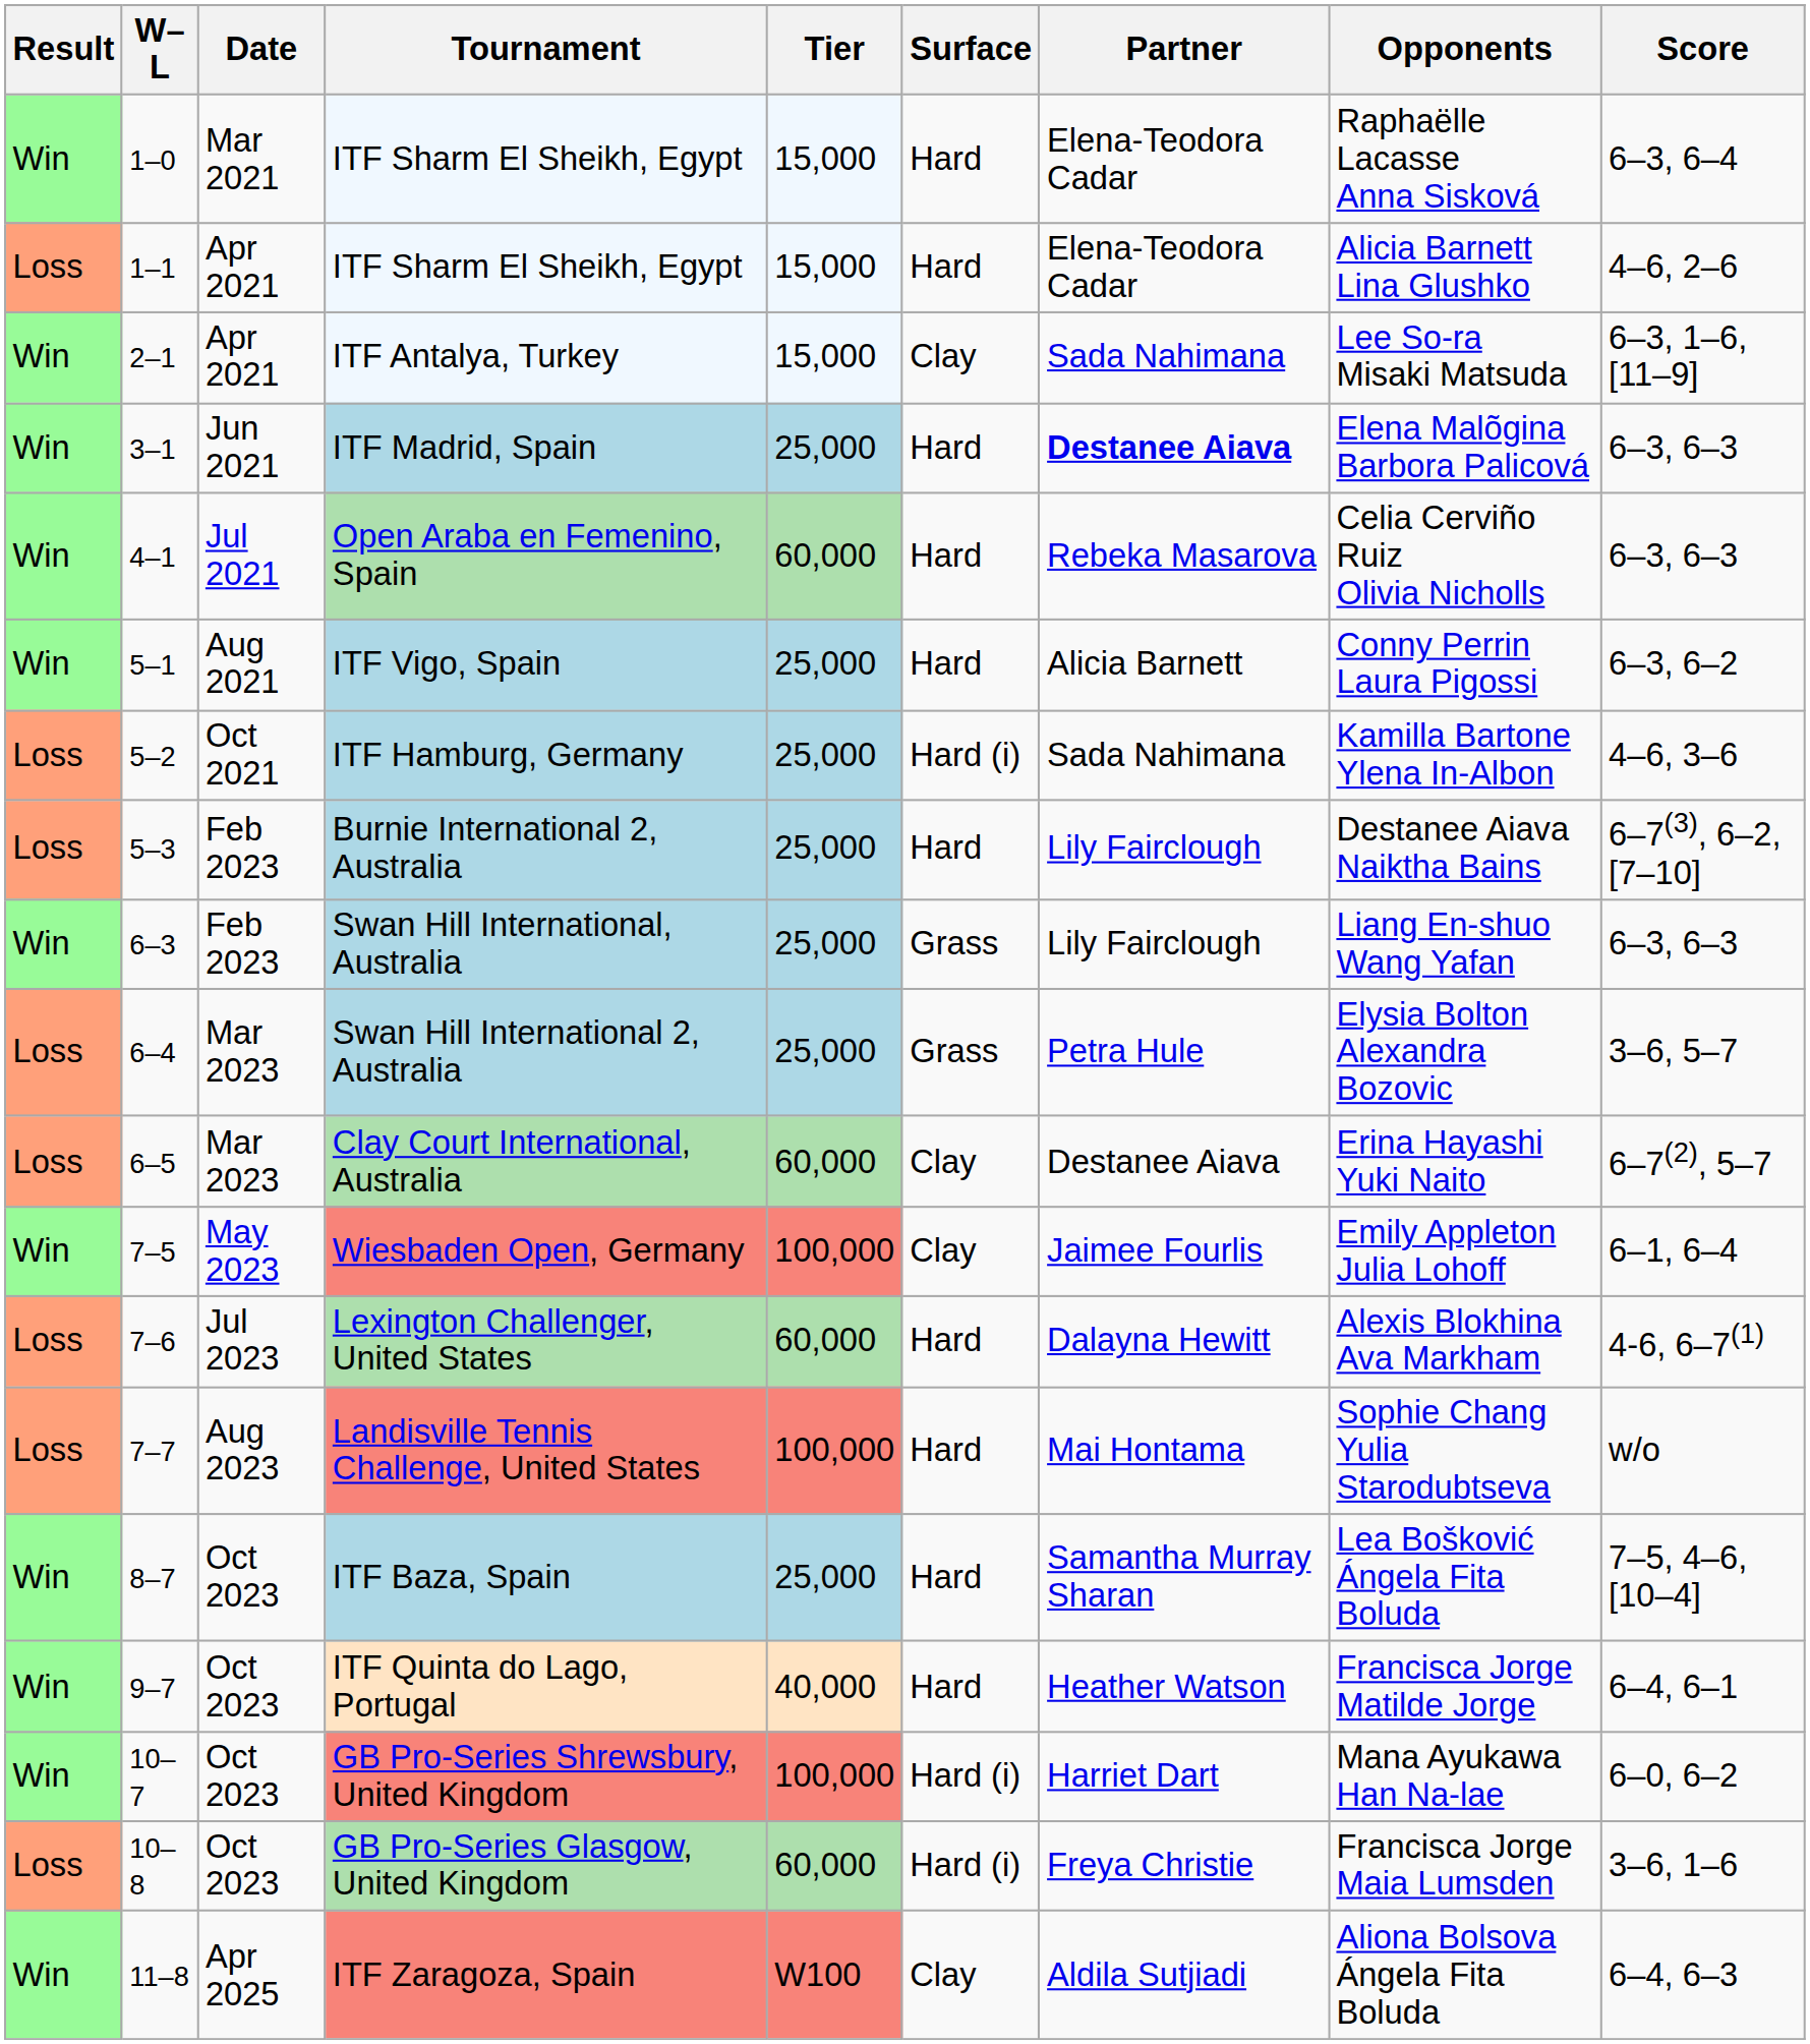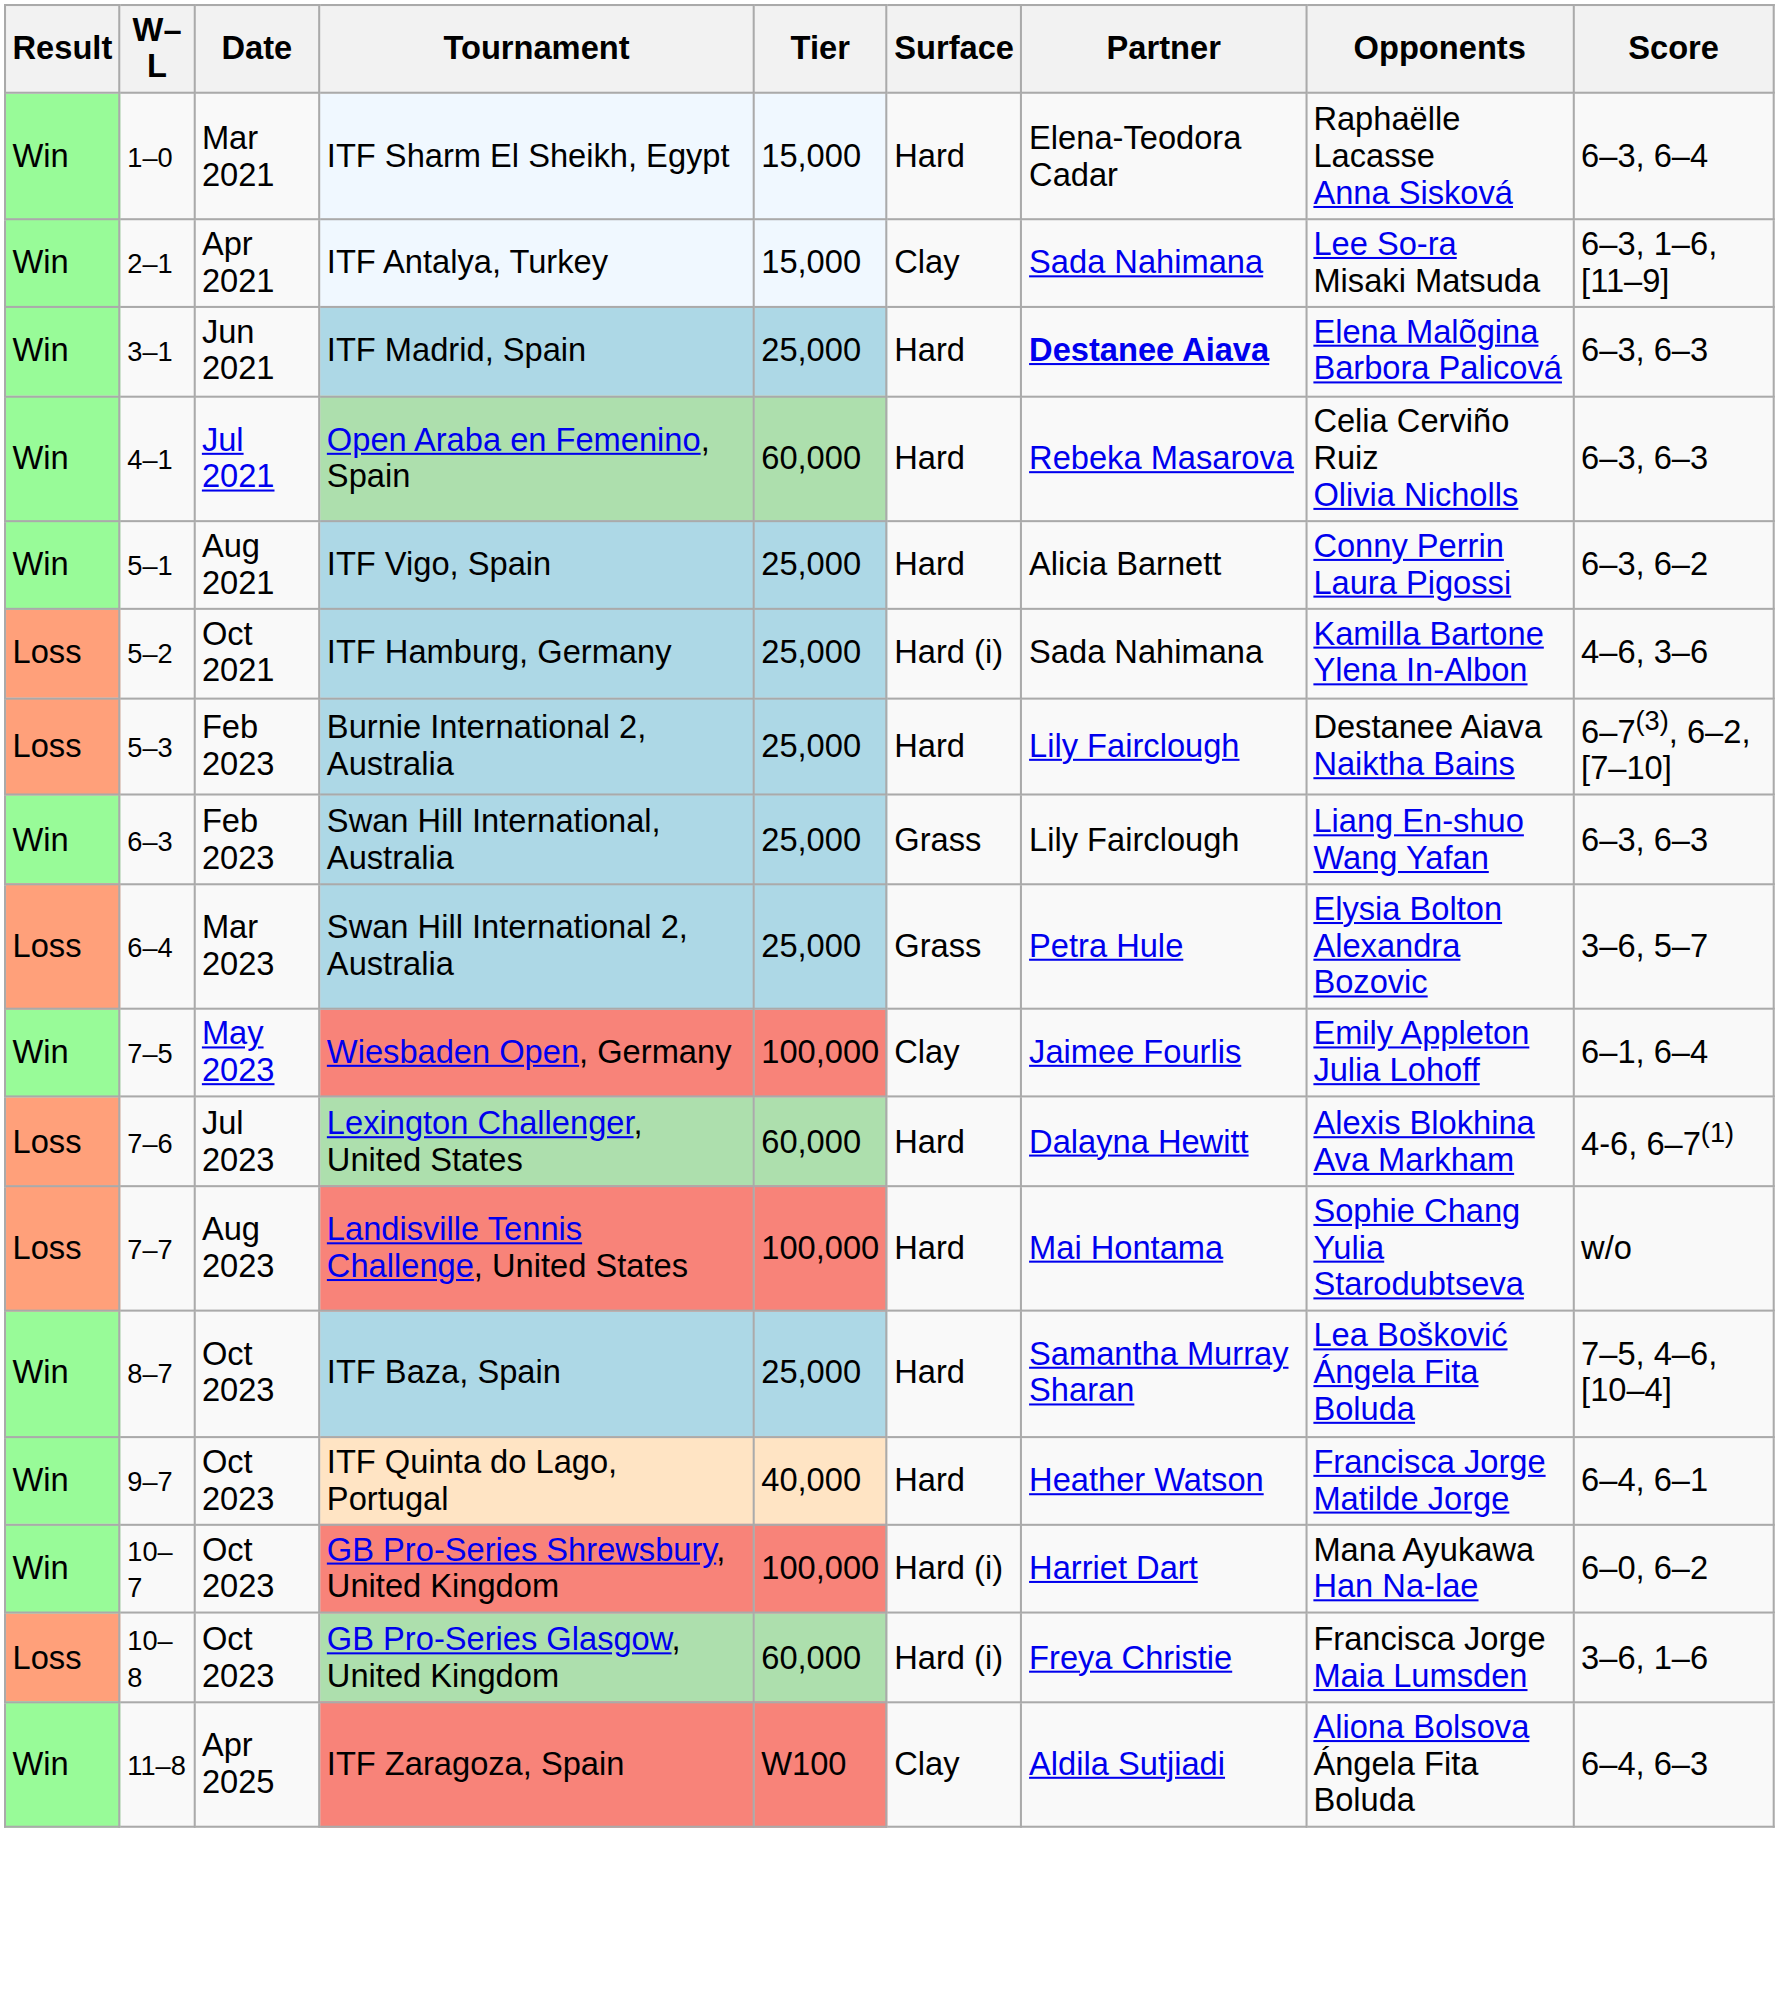- row: Loss | 1–1 | Apr 2021 | ITF Sharm El Sheikh, Egypt | 15,000 | Hard | Elena-Teodora Cadar | Alicia Barnett Lina Glushko | 4–6, 2–6
- row: Loss | 6–5 | Mar 2023 | Clay Court International, Australia | 60,000 | Clay | Destanee Aiava | Erina Hayashi Yuki Naito | 6–7(2), 5–7
